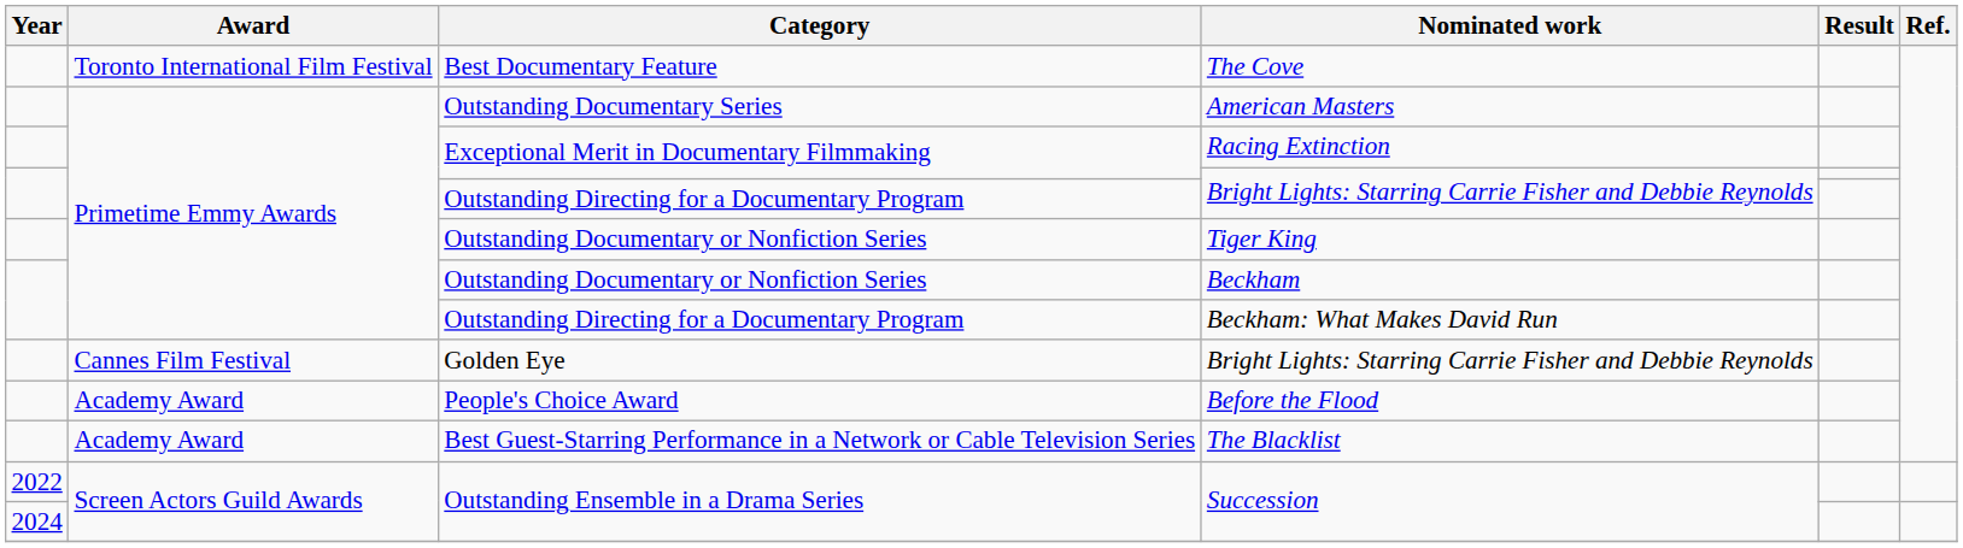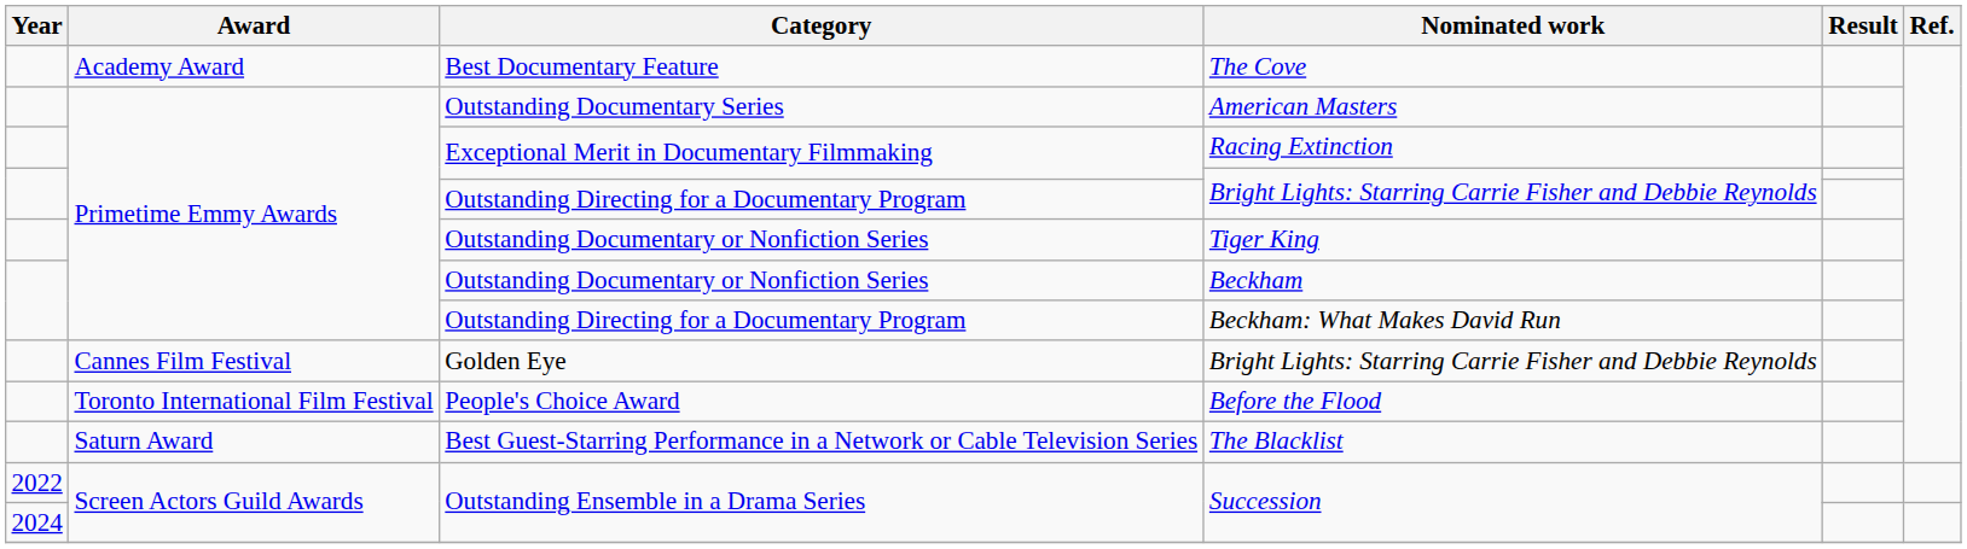The Cove | Award: Toronto International Film Festival -> Academy Award
Before the Flood | Award: Academy Award -> Toronto International Film Festival
The Blacklist | Award: Academy Award -> Saturn Award
